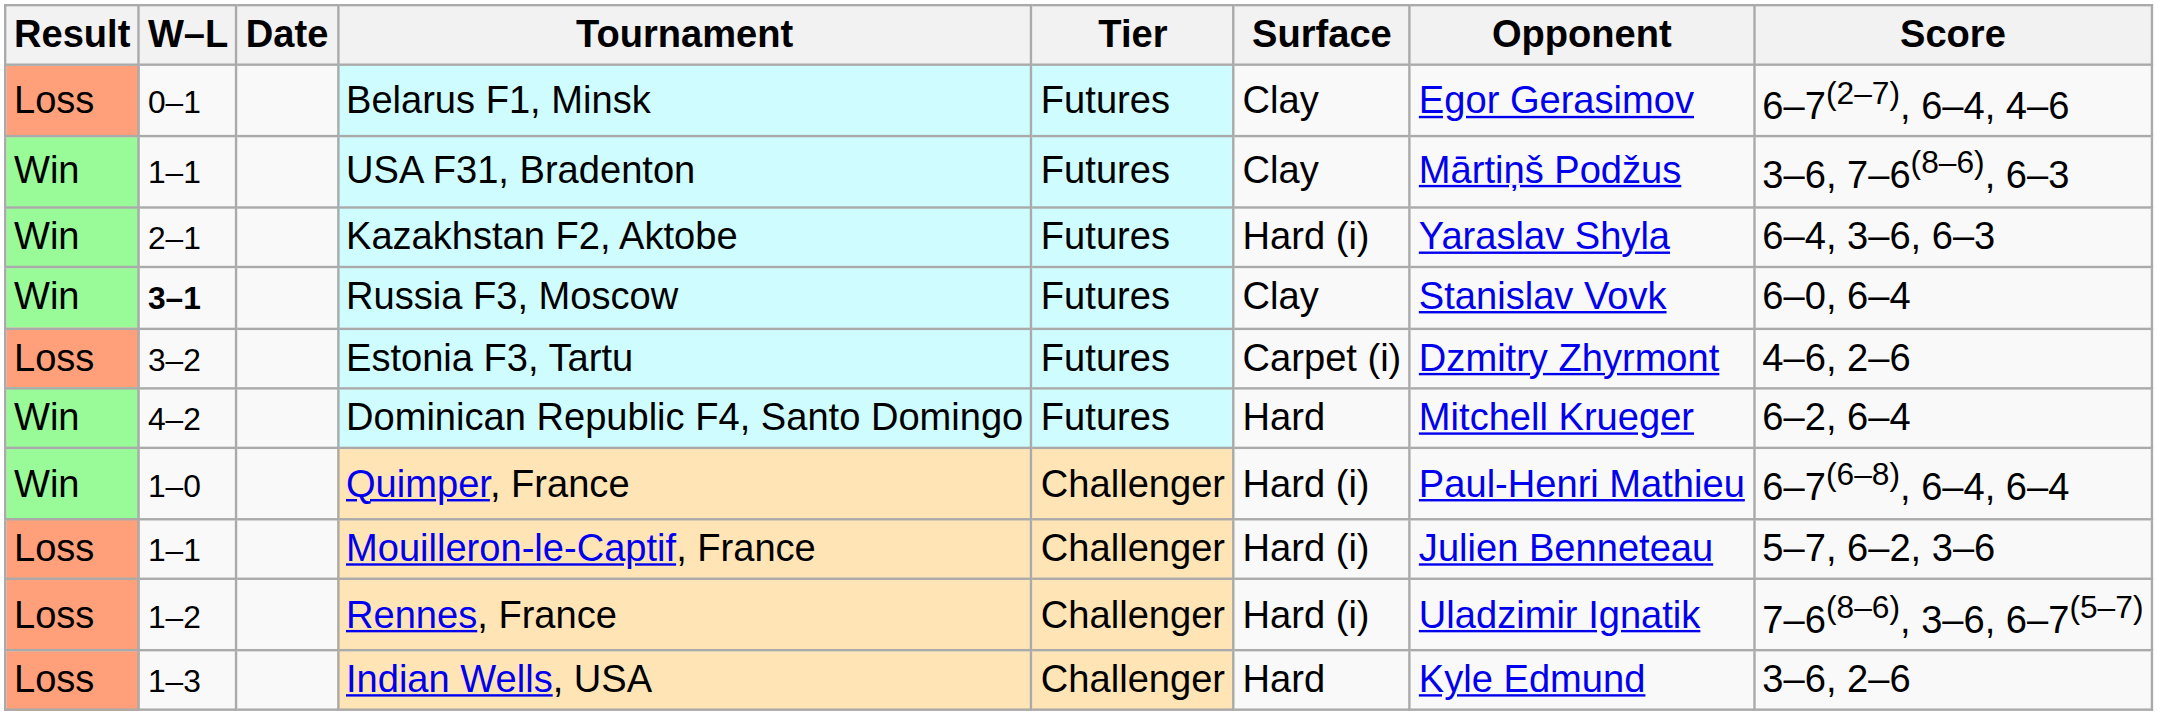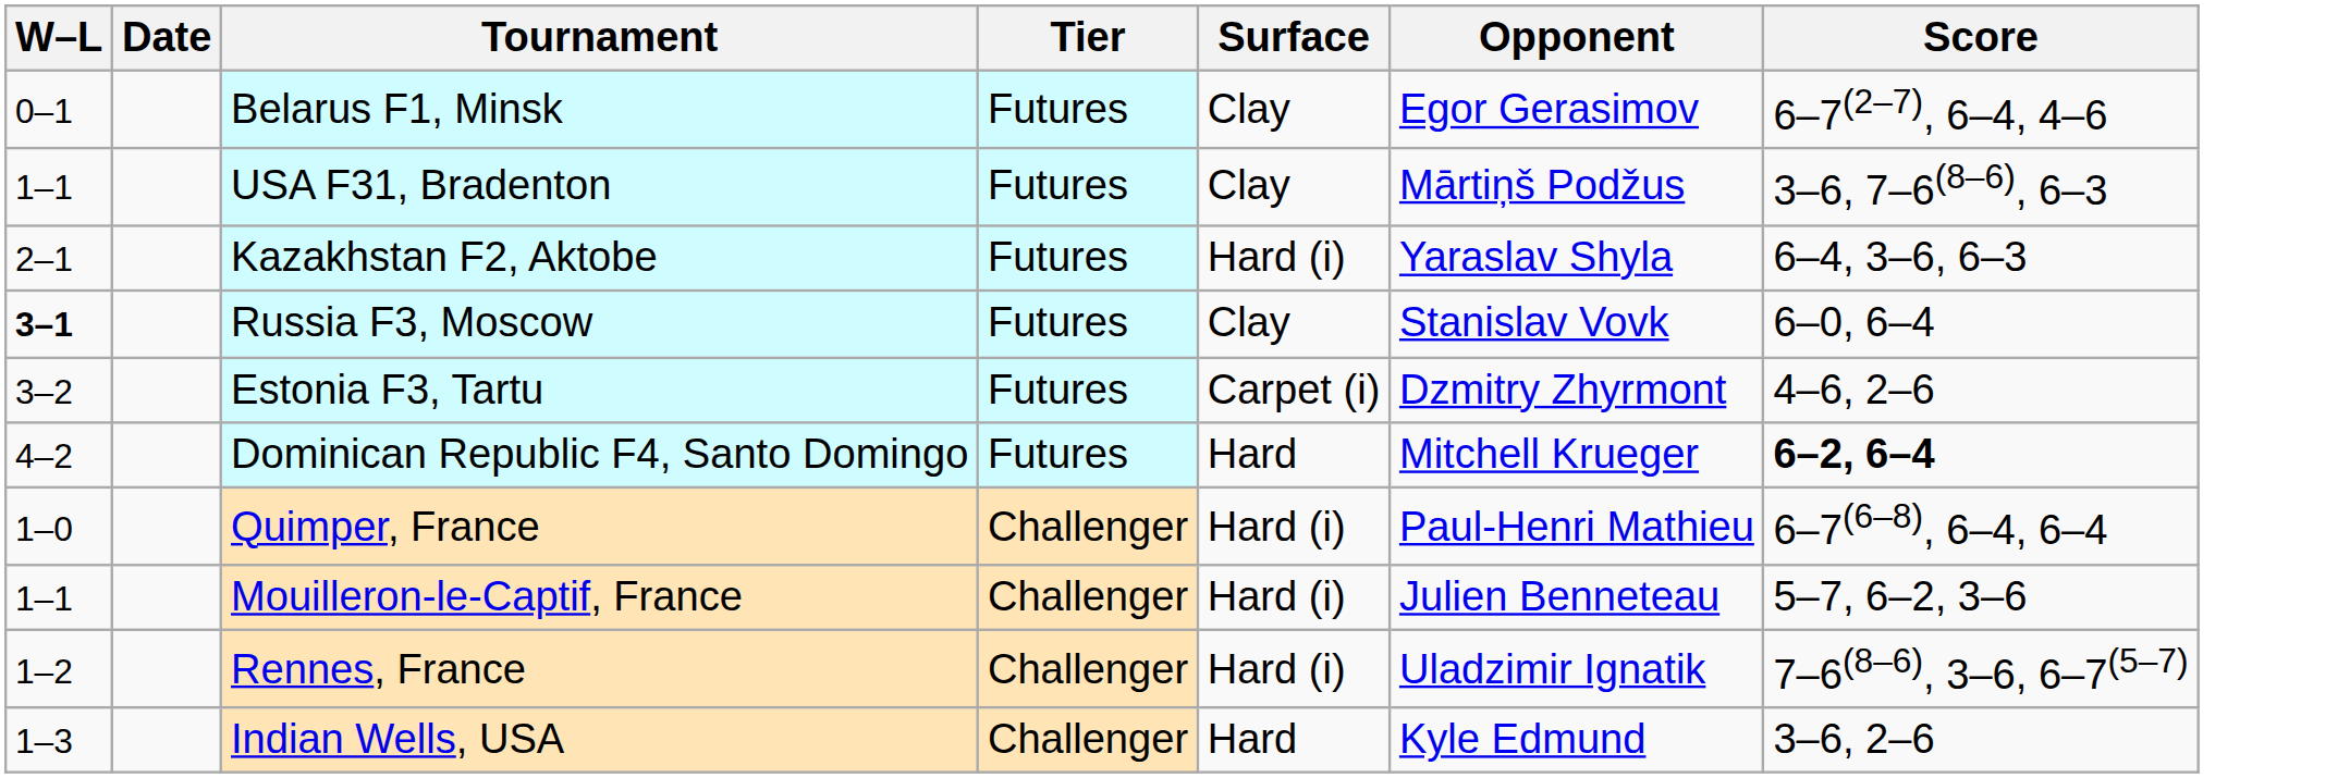- column: Result | Loss | Win | Win | Win | Loss | Win | Win | Loss | Loss | Loss
Dominican Republic F4, Santo Domingo | Score: normal -> bold
